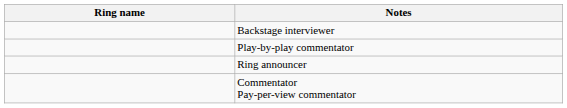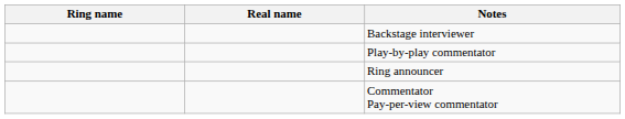+ column: Real name
